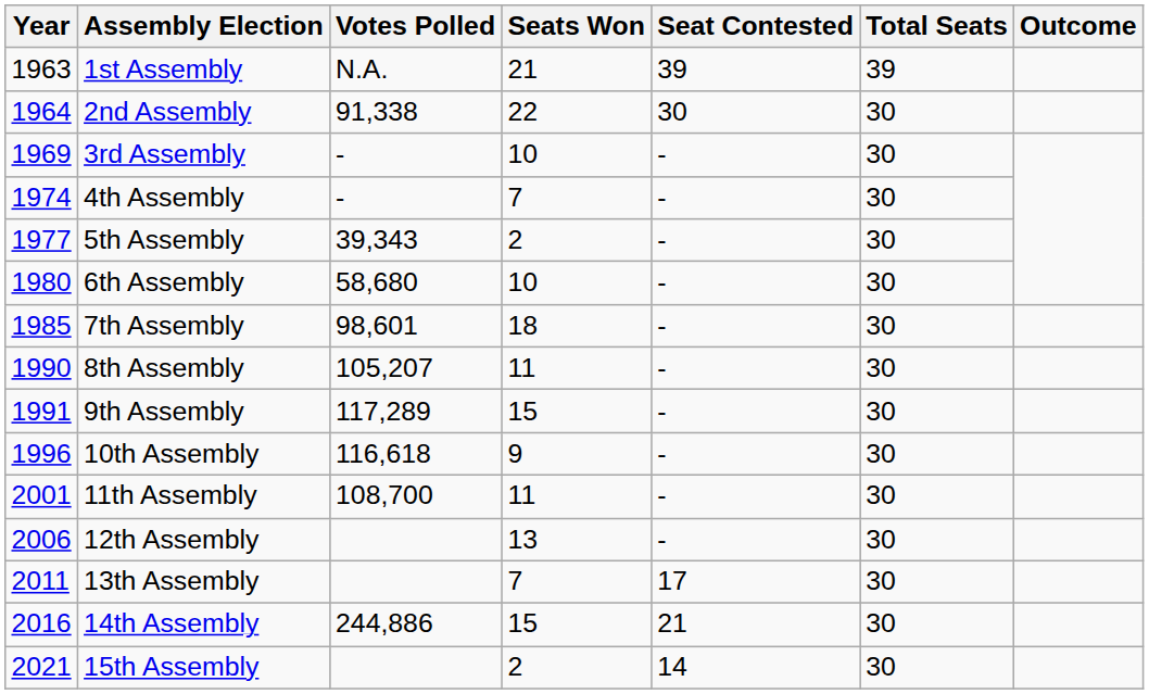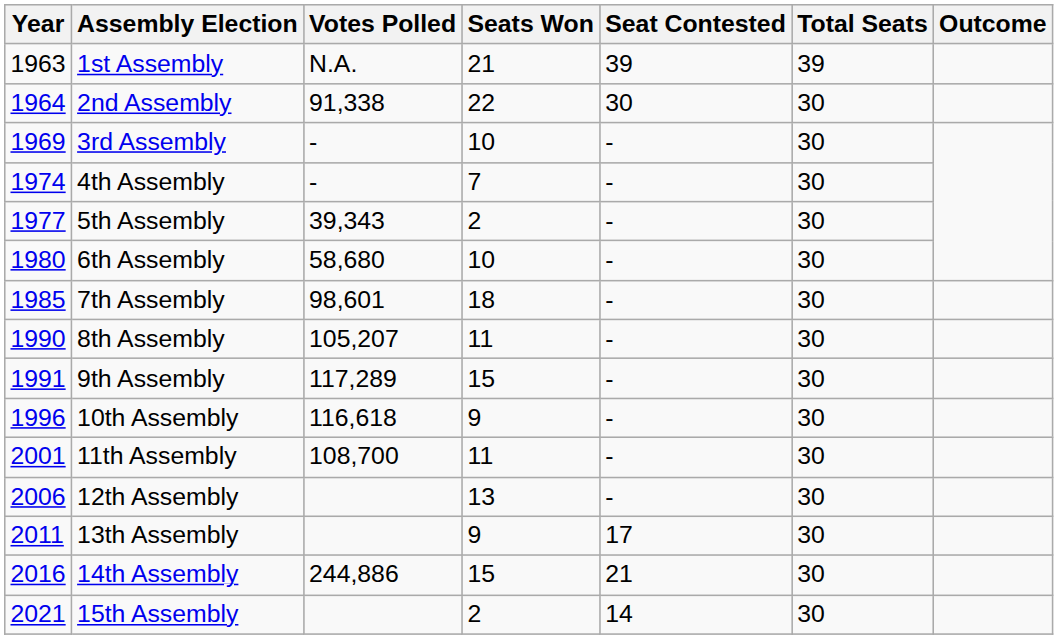13th Assembly | Seats Won: 7 -> 9
